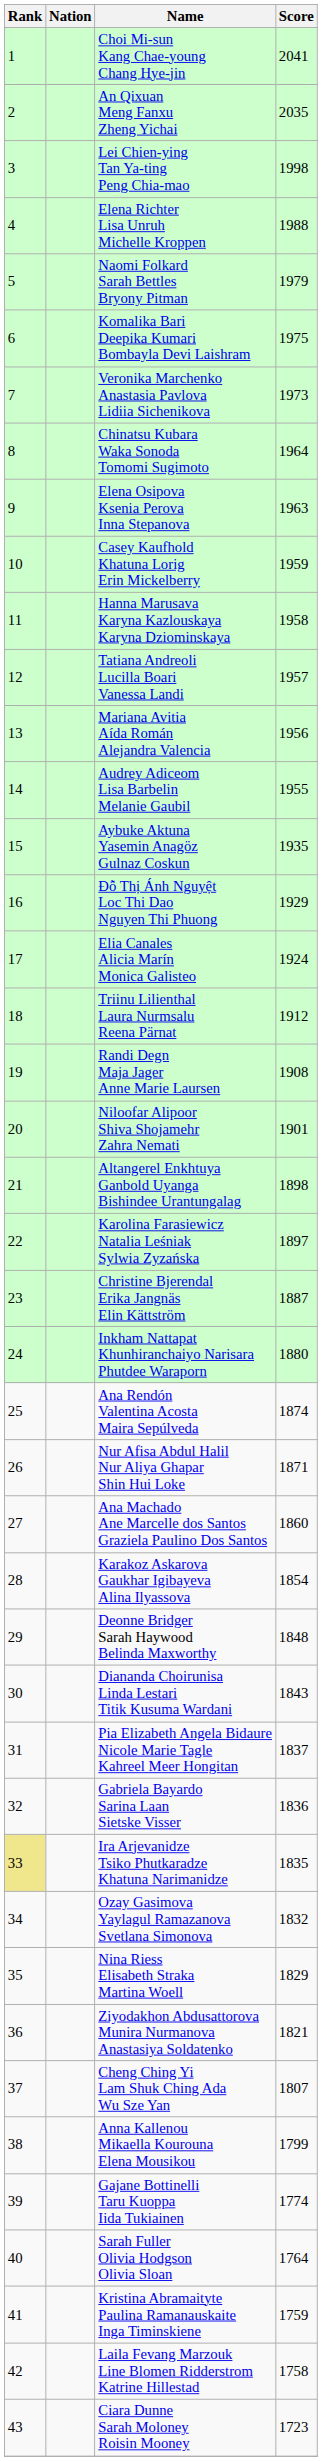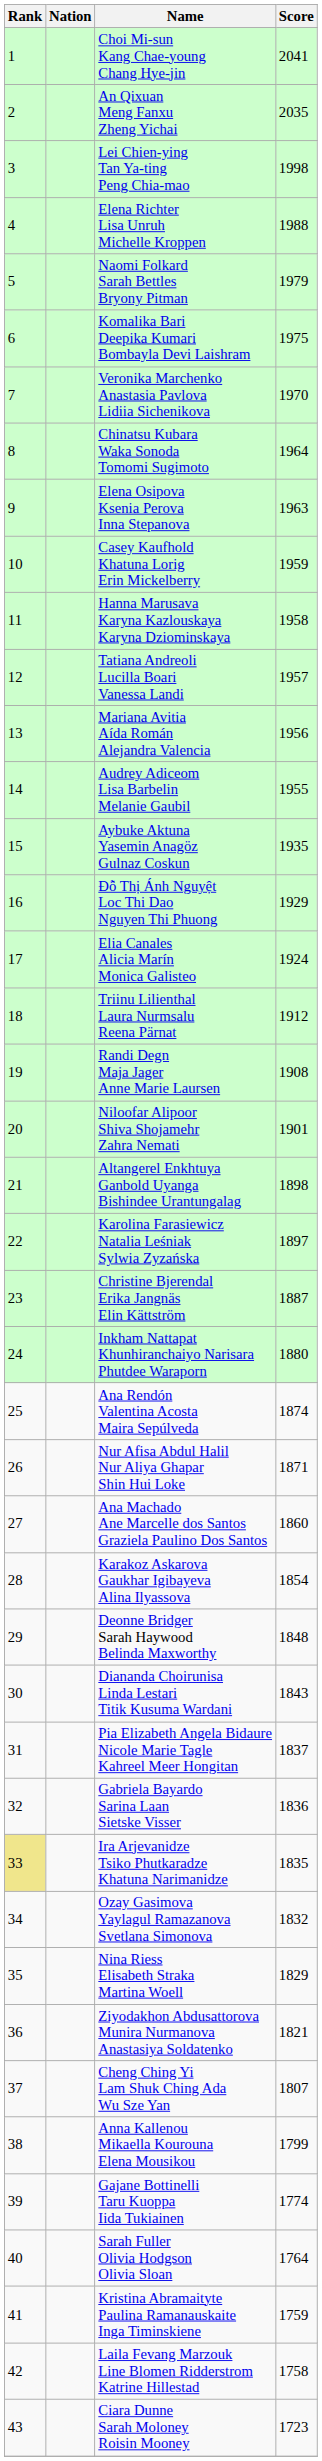Veronika Marchenko Anastasia Pavlova Lidiia Sichenikova | Score: 1973 -> 1970
